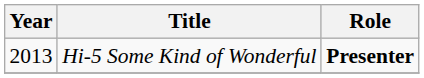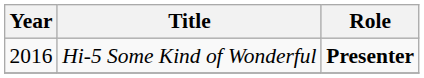Hi-5 Some Kind of Wonderful | Year: 2013 -> 2016
